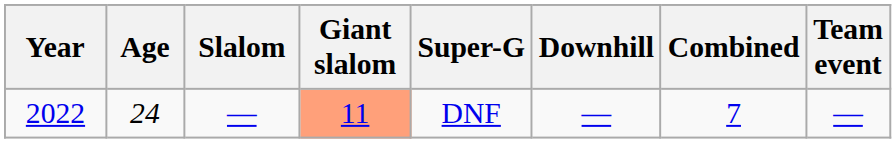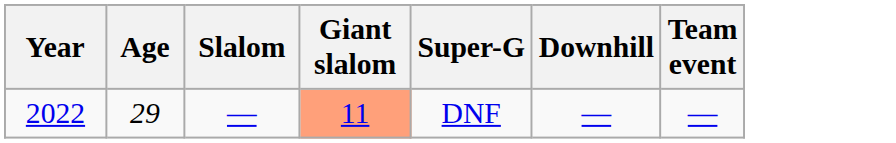- column: Combined | 7
2022 | Age: 24 -> 29
